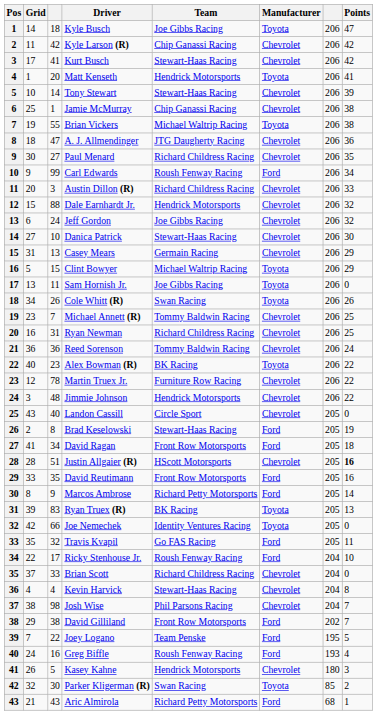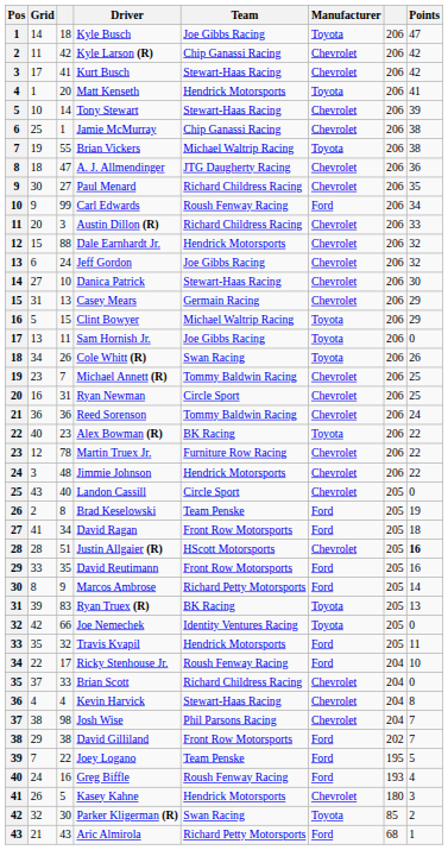Ryan Newman | Team: Richard Childress Racing -> Circle Sport
Brad Keselowski | Team: Stewart-Haas Racing -> Team Penske
Travis Kvapil | Team: Go FAS Racing -> Hendrick Motorsports
